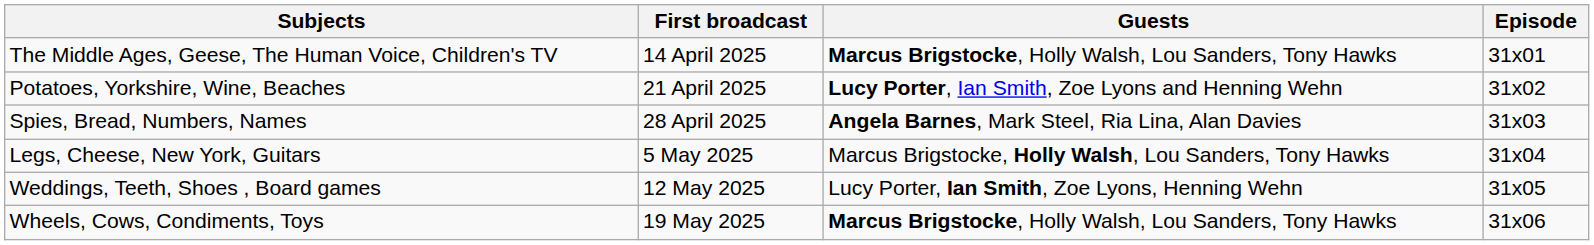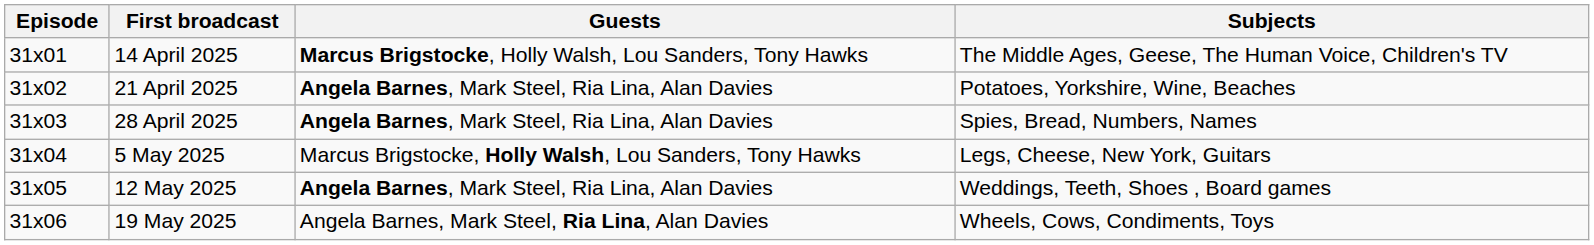columns swapped: Episode <-> Subjects
21 April 2025 | Guests: Lucy Porter, Ian Smith, Zoe Lyons and Henning Wehn -> Angela Barnes, Mark Steel, Ria Lina, Alan Davies
12 May 2025 | Guests: Lucy Porter, Ian Smith, Zoe Lyons, Henning Wehn -> Angela Barnes, Mark Steel, Ria Lina, Alan Davies
19 May 2025 | Guests: Marcus Brigstocke, Holly Walsh, Lou Sanders, Tony Hawks -> Angela Barnes, Mark Steel, Ria Lina, Alan Davies
